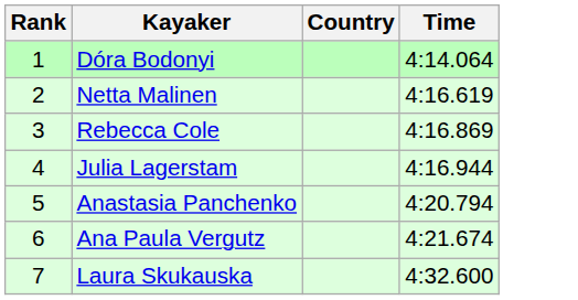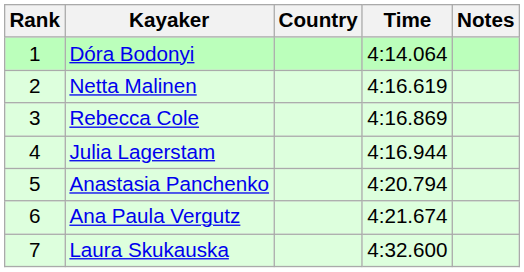+ column: Notes
